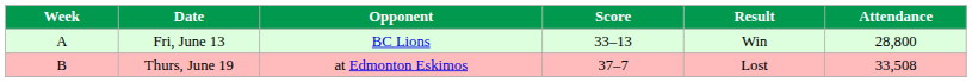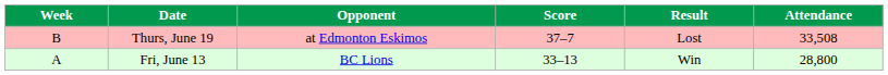rows swapped: Fri, June 13 <-> Thurs, June 19
